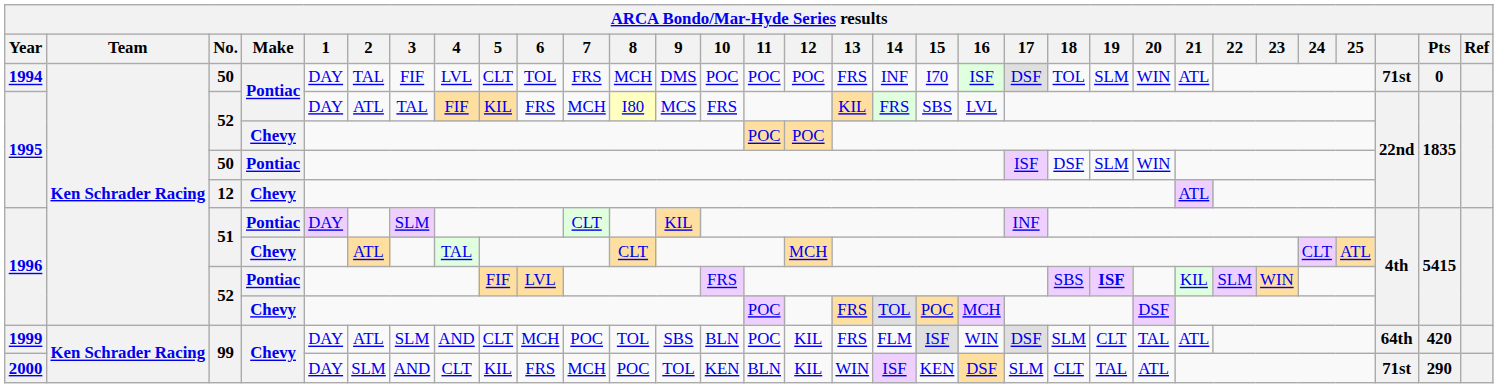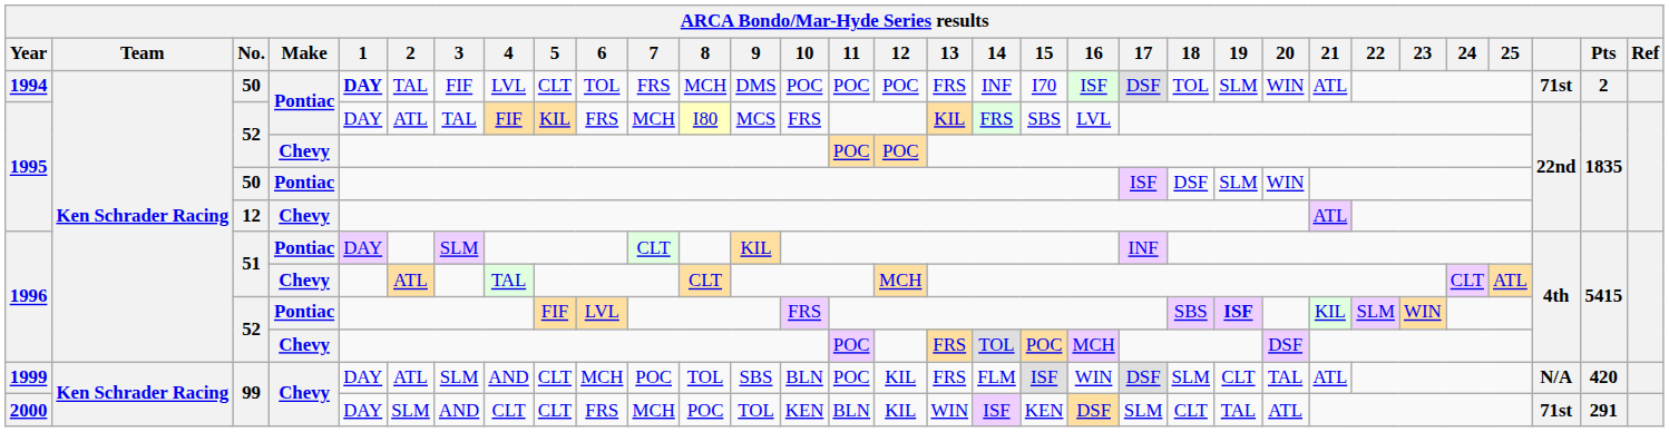1994 | 1: normal -> bold
1994 | Pts: 0 -> 2
1999 | column 30: 64th -> N/A
2000 | 5: KIL -> CLT
2000 | Pts: 290 -> 291
